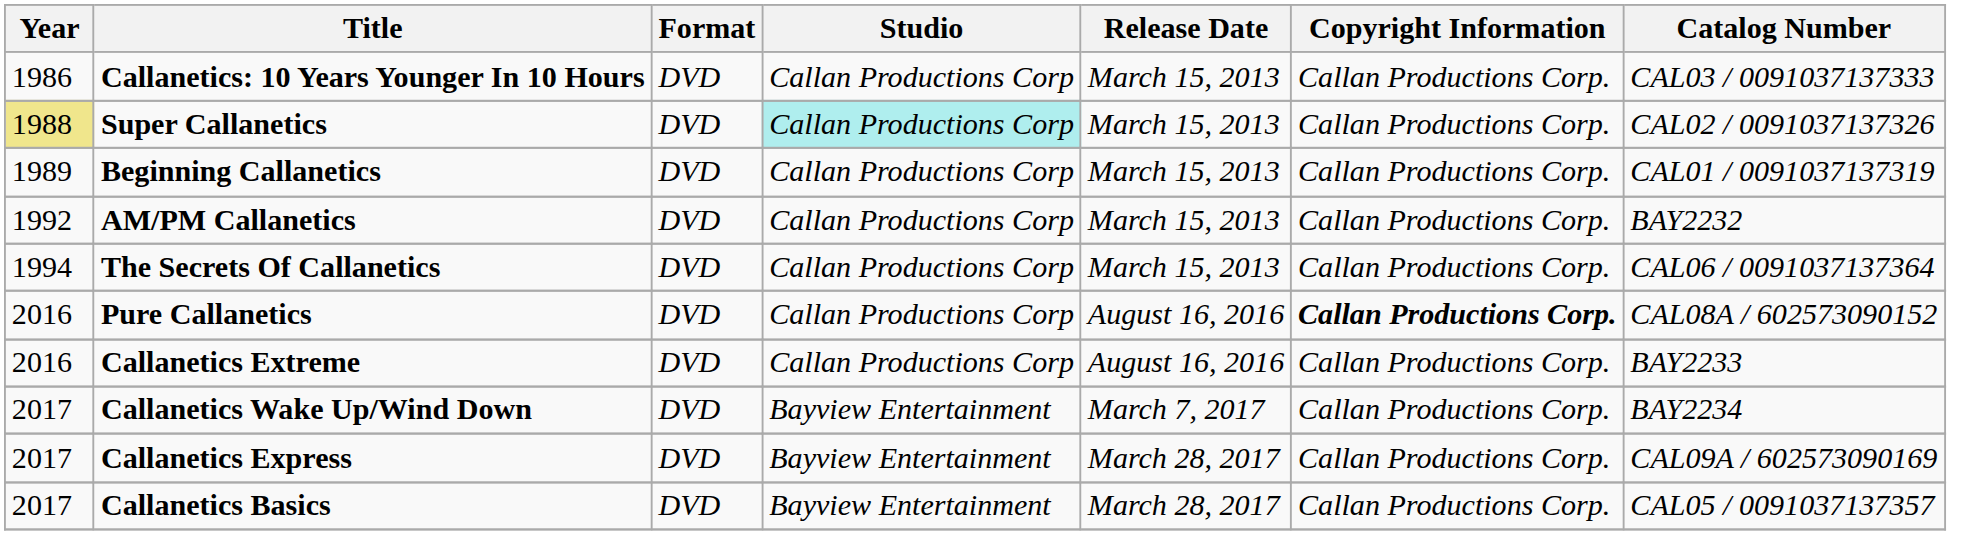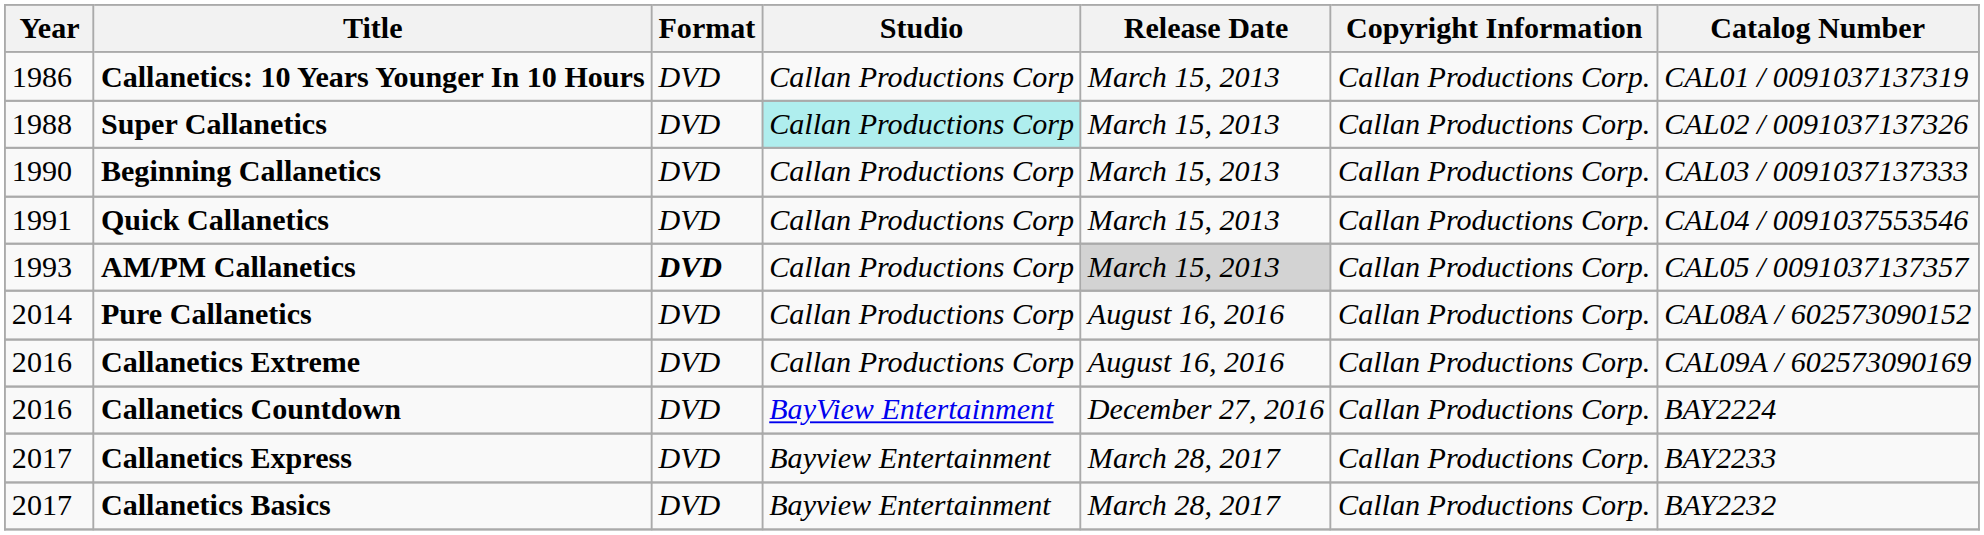Callanetics: 10 Years Younger In 10 Hours | Catalog Number: CAL03 / 0091037137333 -> CAL01 / 0091037137319
Super Callanetics | Year: khaki background -> no background
Beginning Callanetics | Year: 1989 -> 1990
Beginning Callanetics | Catalog Number: CAL01 / 0091037137319 -> CAL03 / 0091037137333
+ row: 1991 | Quick Callanetics | DVD | Callan Productions Corp | March 15, 2013 | Callan Productions Corp. | CAL04 / 0091037553546
AM/PM Callanetics | Year: 1992 -> 1993
AM/PM Callanetics | Format: normal -> bold
AM/PM Callanetics | Release Date: no background -> lightgrey background
AM/PM Callanetics | Catalog Number: BAY2232 -> CAL05 / 0091037137357
- row: 1994 | The Secrets Of Callanetics | DVD | Callan Productions Corp | March 15, 2013 | Callan Productions Corp. | CAL06 / 0091037137364
Pure Callanetics | Year: 2016 -> 2014
Pure Callanetics | Copyright Information: bold -> normal
Callanetics Extreme | Catalog Number: BAY2233 -> CAL09A / 602573090169
+ row: 2016 | Callanetics Countdown | DVD | BayView Entertainment | December 27, 2016 | Callan Productions Corp. | BAY2224
- row: 2017 | Callanetics Wake Up/Wind Down | DVD | Bayview Entertainment | March 7, 2017 | Callan Productions Corp. | BAY2234
Callanetics Express | Catalog Number: CAL09A / 602573090169 -> BAY2233
Callanetics Basics | Catalog Number: CAL05 / 0091037137357 -> BAY2232
